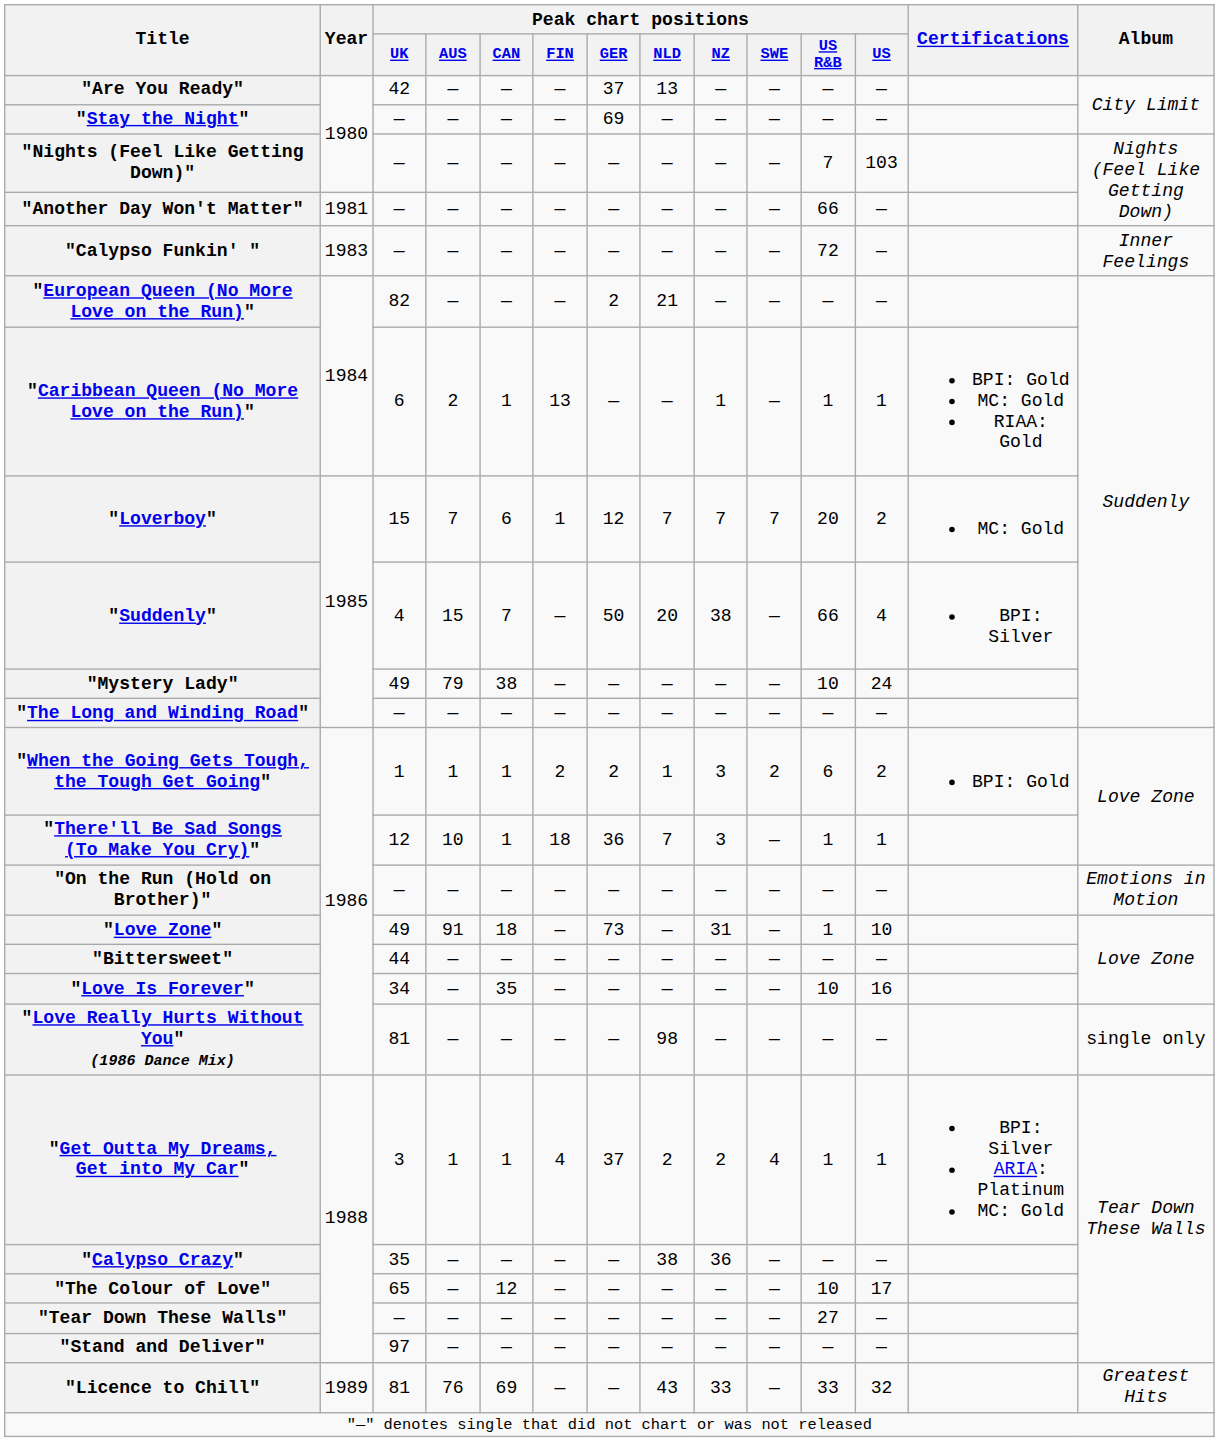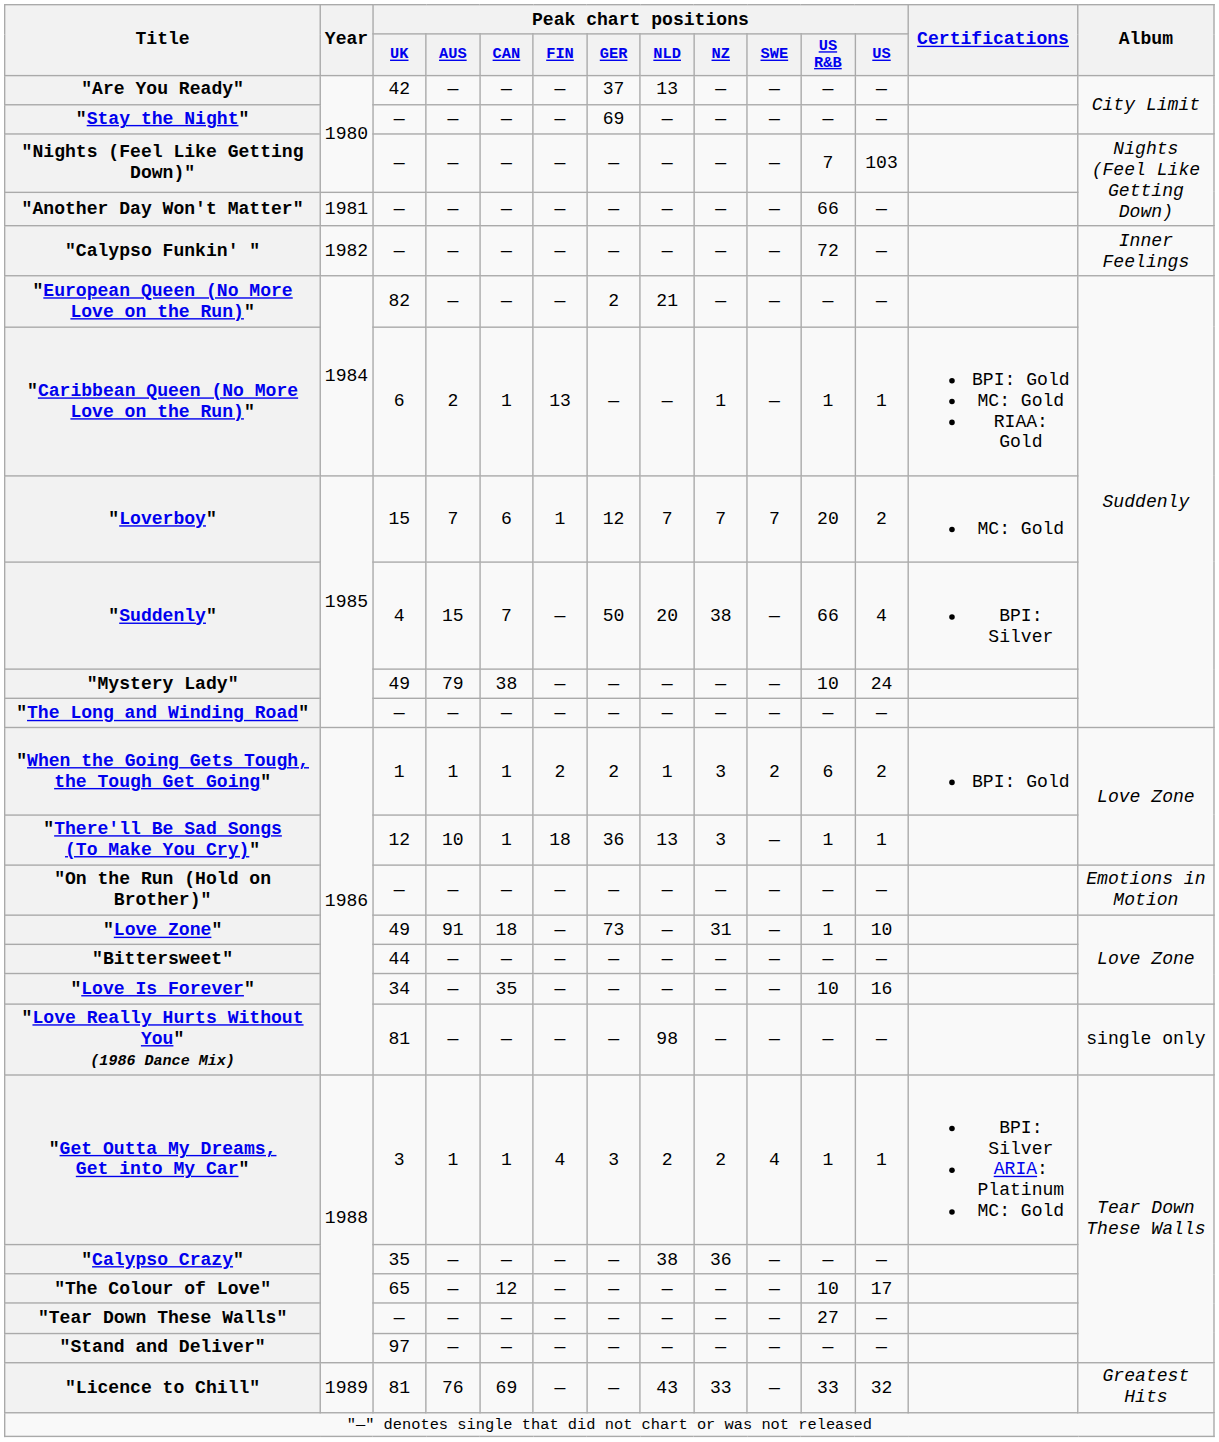"Calypso Funkin' " | Year: 1983 -> 1982
"There'll Be Sad Songs (To Make You Cry)" | Peak chart positions / NLD: 7 -> 13
"Get Outta My Dreams, Get into My Car" | Peak chart positions / GER: 37 -> 3
